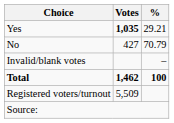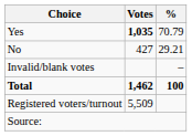Yes | %: 29.21 -> 70.79
No | %: 70.79 -> 29.21
